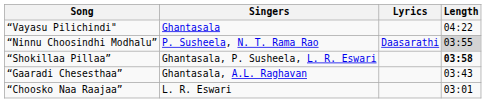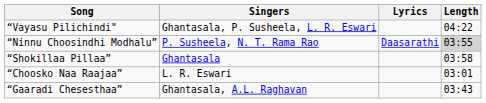“Vayasu Pilichindi" | Singers: Ghantasala -> Ghantasala, P. Susheela, L. R. Eswari
“Shokillaa Pillaa” | Singers: Ghantasala, P. Susheela, L. R. Eswari -> Ghantasala
“Shokillaa Pillaa” | Length: bold -> normal
rows swapped: “Gaaradi Chesesthaa” <-> “Choosko Naa Raajaa”
